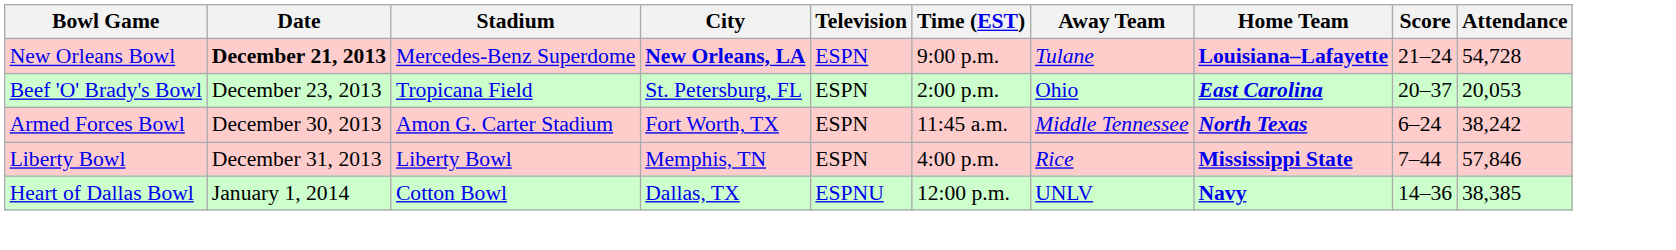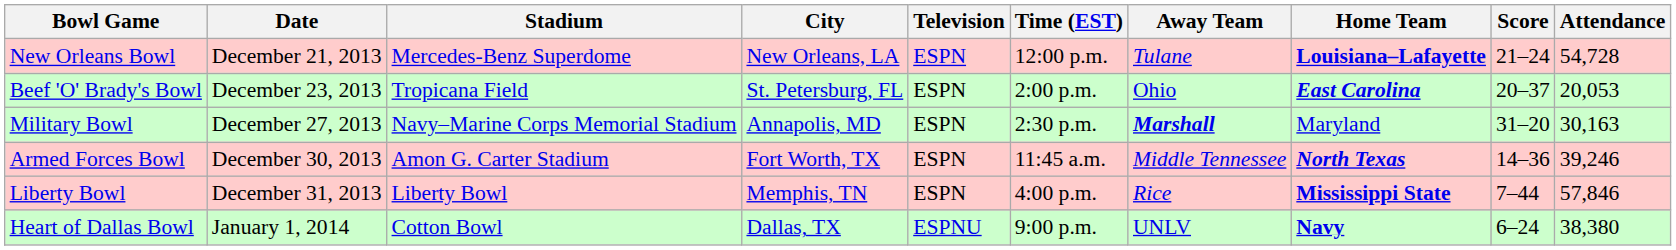New Orleans Bowl | Date: bold -> normal
New Orleans Bowl | City: bold -> normal
New Orleans Bowl | Time (EST): 9:00 p.m. -> 12:00 p.m.
+ row: Military Bowl | December 27, 2013 | Navy–Marine Corps Memorial Stadium | Annapolis, MD | ESPN | 2:30 p.m. | Marshall | Maryland | 31–20 | 30,163
Armed Forces Bowl | Score: 6–24 -> 14–36
Armed Forces Bowl | Attendance: 38,242 -> 39,246
Heart of Dallas Bowl | Time (EST): 12:00 p.m. -> 9:00 p.m.
Heart of Dallas Bowl | Score: 14–36 -> 6–24
Heart of Dallas Bowl | Attendance: 38,385 -> 38,380
